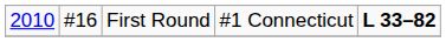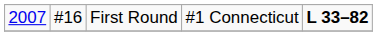First Round | column 1: 2010 -> 2007
